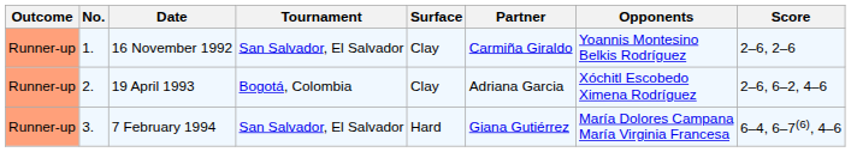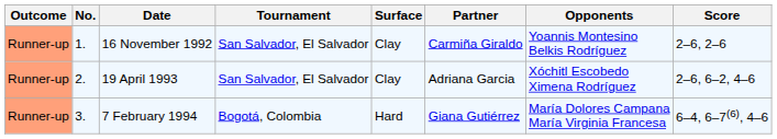19 April 1993 | Tournament: Bogotá, Colombia -> San Salvador, El Salvador
7 February 1994 | Tournament: San Salvador, El Salvador -> Bogotá, Colombia
